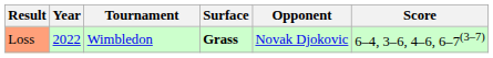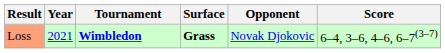Loss | Year: 2022 -> 2021
Loss | Tournament: normal -> bold
